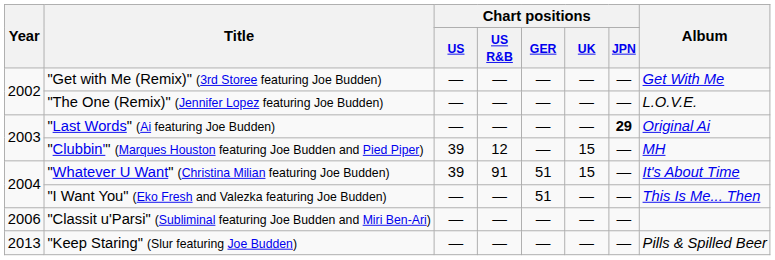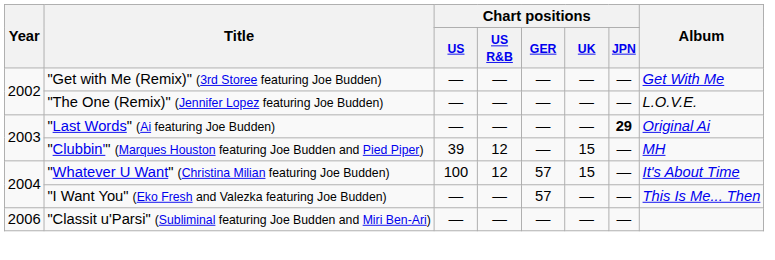"Whatever U Want" (Christina Milian featuring Joe Budden) | Chart positions / US: 39 -> 100
"Whatever U Want" (Christina Milian featuring Joe Budden) | Chart positions / US R&B: 91 -> 12
"Whatever U Want" (Christina Milian featuring Joe Budden) | Chart positions / GER: 51 -> 57
"I Want You" (Eko Fresh and Valezka featuring Joe Budden) | Chart positions / GER: 51 -> 57
- row: 2013 | "Keep Staring" (Slur featuring Joe Budden) | — | — | — | — | — | Pills & Spilled Beer
